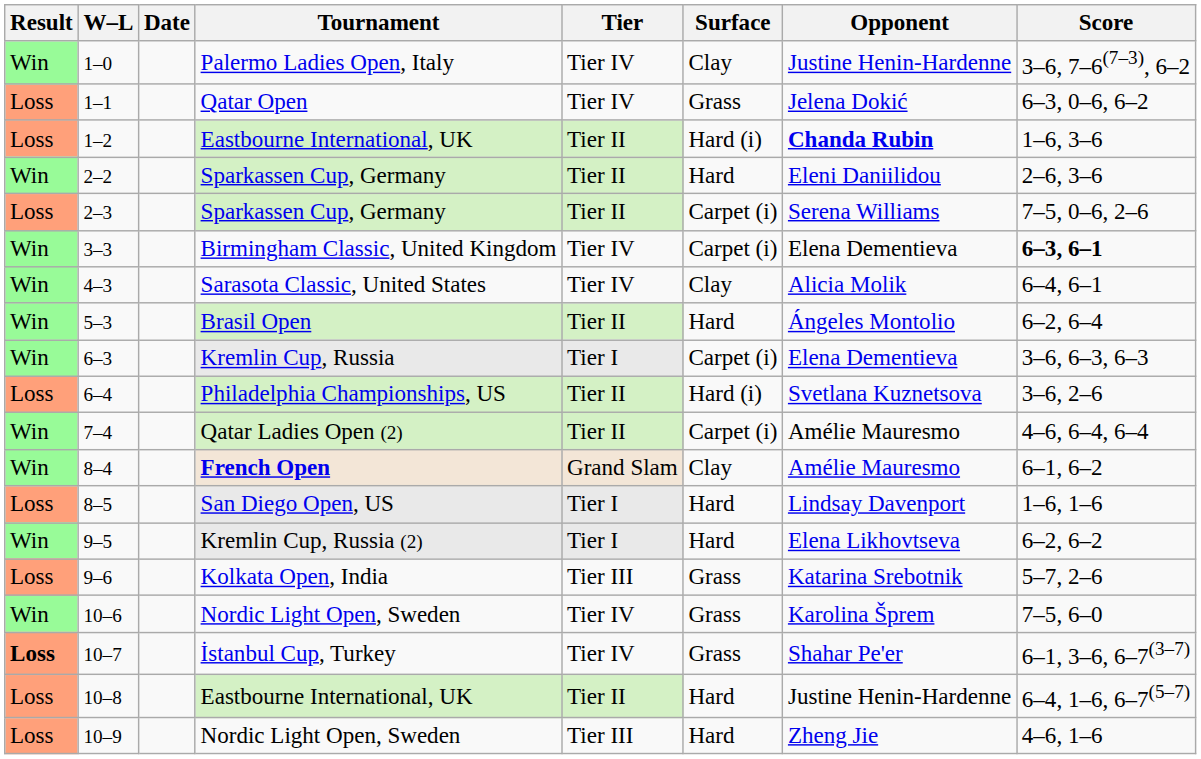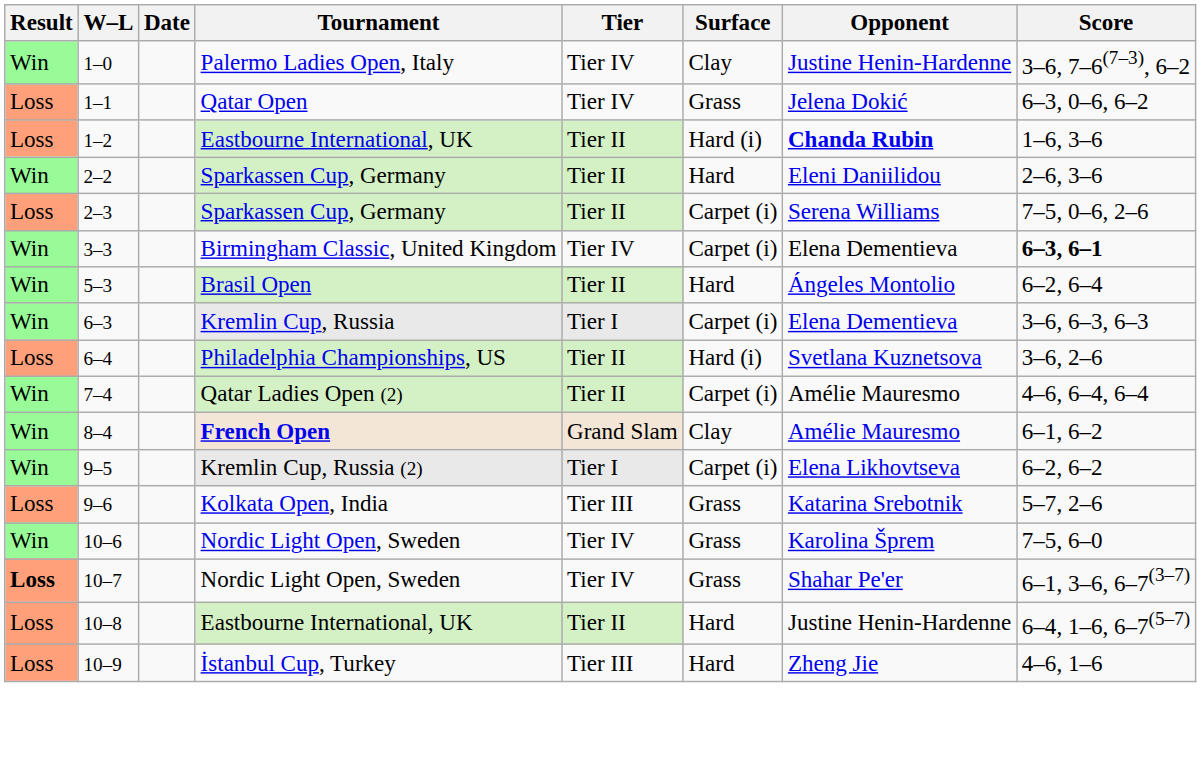- row: Win | 4–3 | Sarasota Classic, United States | Tier IV | Clay | Alicia Molik | 6–4, 6–1
- row: Loss | 8–5 | San Diego Open, US | Tier I | Hard | Lindsay Davenport | 1–6, 1–6
9–5 | Surface: Hard -> Carpet (i)
10–7 | Tournament: İstanbul Cup, Turkey -> Nordic Light Open, Sweden
10–9 | Tournament: Nordic Light Open, Sweden -> İstanbul Cup, Turkey
